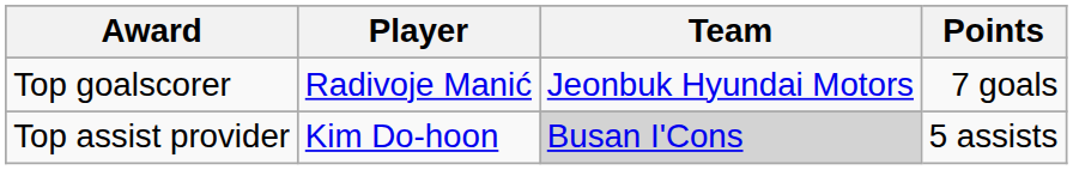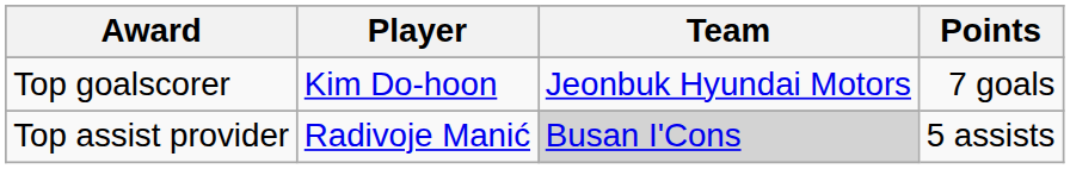Top goalscorer | Player: Radivoje Manić -> Kim Do-hoon
Top assist provider | Player: Kim Do-hoon -> Radivoje Manić
